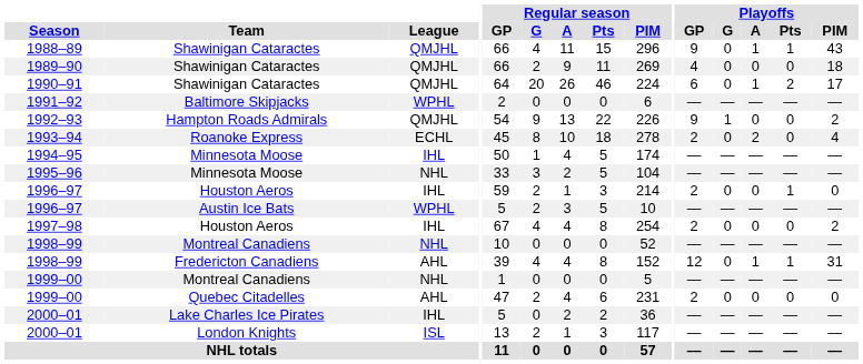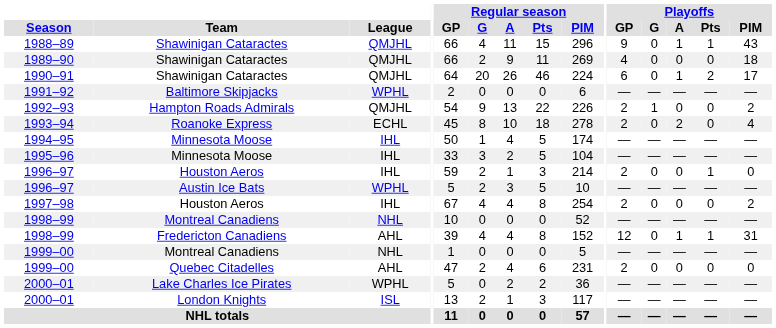1992–93 | Playoffs / GP: 9 -> 2
1995–96 | League: NHL -> IHL
2000–01 / Lake Charles Ice Pirates | League: IHL -> WPHL
